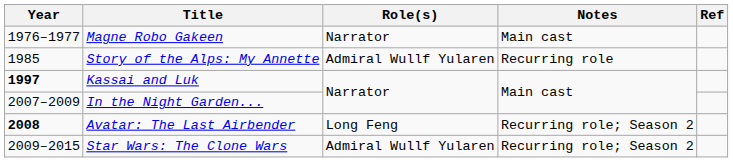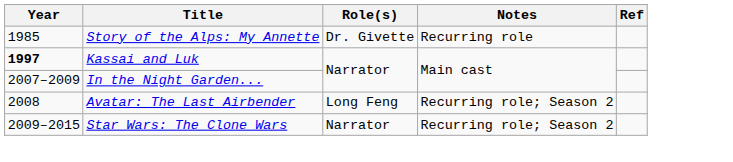- row: 1976–1977 | Magne Robo Gakeen | Narrator | Main cast
Story of the Alps: My Annette | Role(s): Admiral Wullf Yularen -> Dr. Givette
Avatar: The Last Airbender | Year: bold -> normal
Star Wars: The Clone Wars | Role(s): Admiral Wullf Yularen -> Narrator
